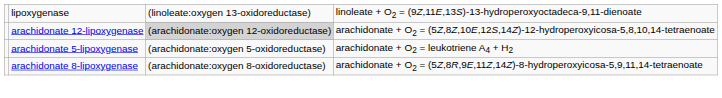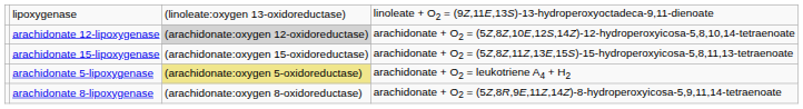+ row: arachidonate 15-lipoxygenase | (arachidonate:oxygen 15-oxidoreductase) | arachidonate + O2 = (5Z,8Z,11Z,13E,15S)-15-hydroperoxyicosa-5,8,11,13-tetraenoate
arachidonate 5-lipoxygenase | column 3: no background -> khaki background
